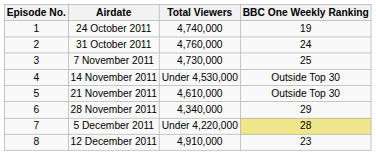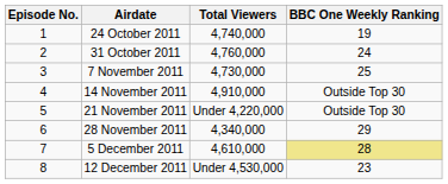14 November 2011 | Total Viewers: Under 4,530,000 -> 4,910,000
21 November 2011 | Total Viewers: 4,610,000 -> Under 4,220,000
5 December 2011 | Total Viewers: Under 4,220,000 -> 4,610,000
12 December 2011 | Total Viewers: 4,910,000 -> Under 4,530,000
